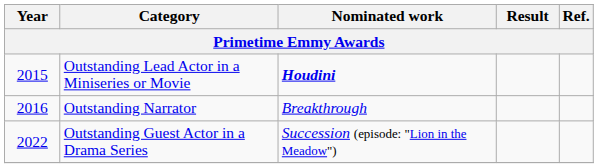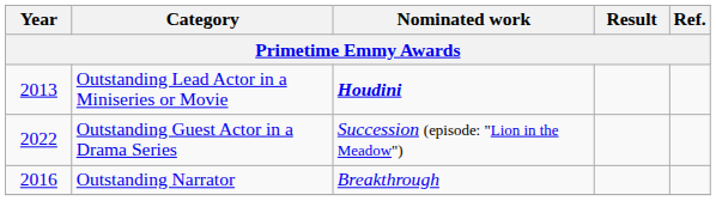Outstanding Lead Actor in a Miniseries or Movie | Year: 2015 -> 2013
rows swapped: Outstanding Narrator <-> Outstanding Guest Actor in a Drama Series
